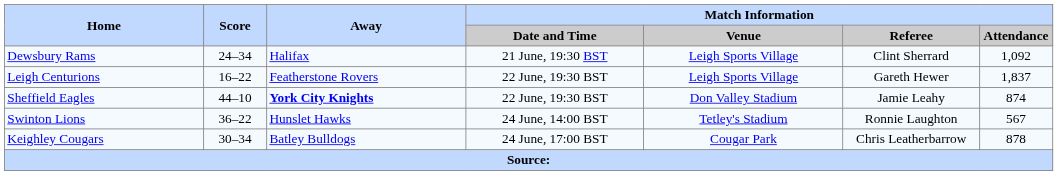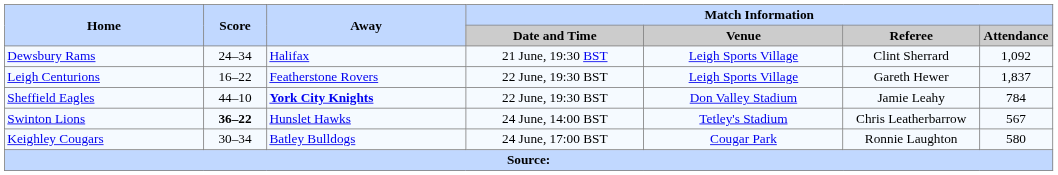Sheffield Eagles | Match Information / Attendance: 874 -> 784
Swinton Lions | Score: normal -> bold
Swinton Lions | Match Information / Referee: Ronnie Laughton -> Chris Leatherbarrow
Keighley Cougars | Match Information / Referee: Chris Leatherbarrow -> Ronnie Laughton
Keighley Cougars | Match Information / Attendance: 878 -> 580
